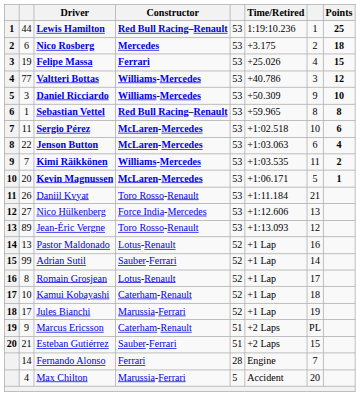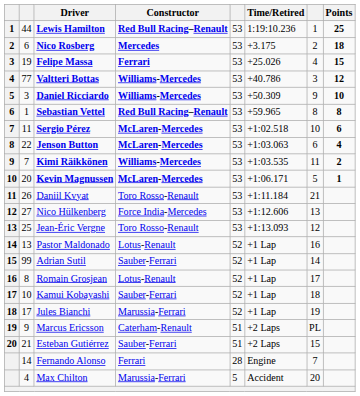Jean-Éric Vergne | column 2: 89 -> 25
Kamui Kobayashi | Constructor: Caterham-Renault -> Sauber-Ferrari
